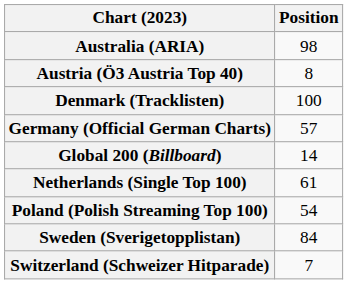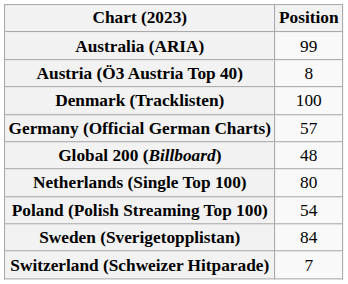Australia (ARIA) | Position: 98 -> 99
Global 200 (Billboard) | Position: 14 -> 48
Netherlands (Single Top 100) | Position: 61 -> 80
